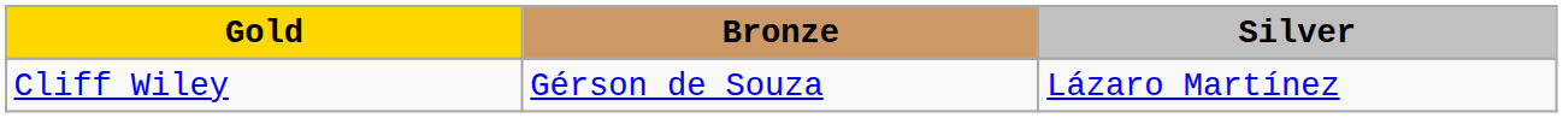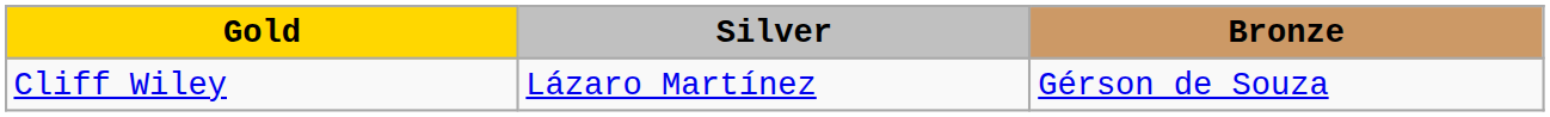columns swapped: Silver <-> Bronze
